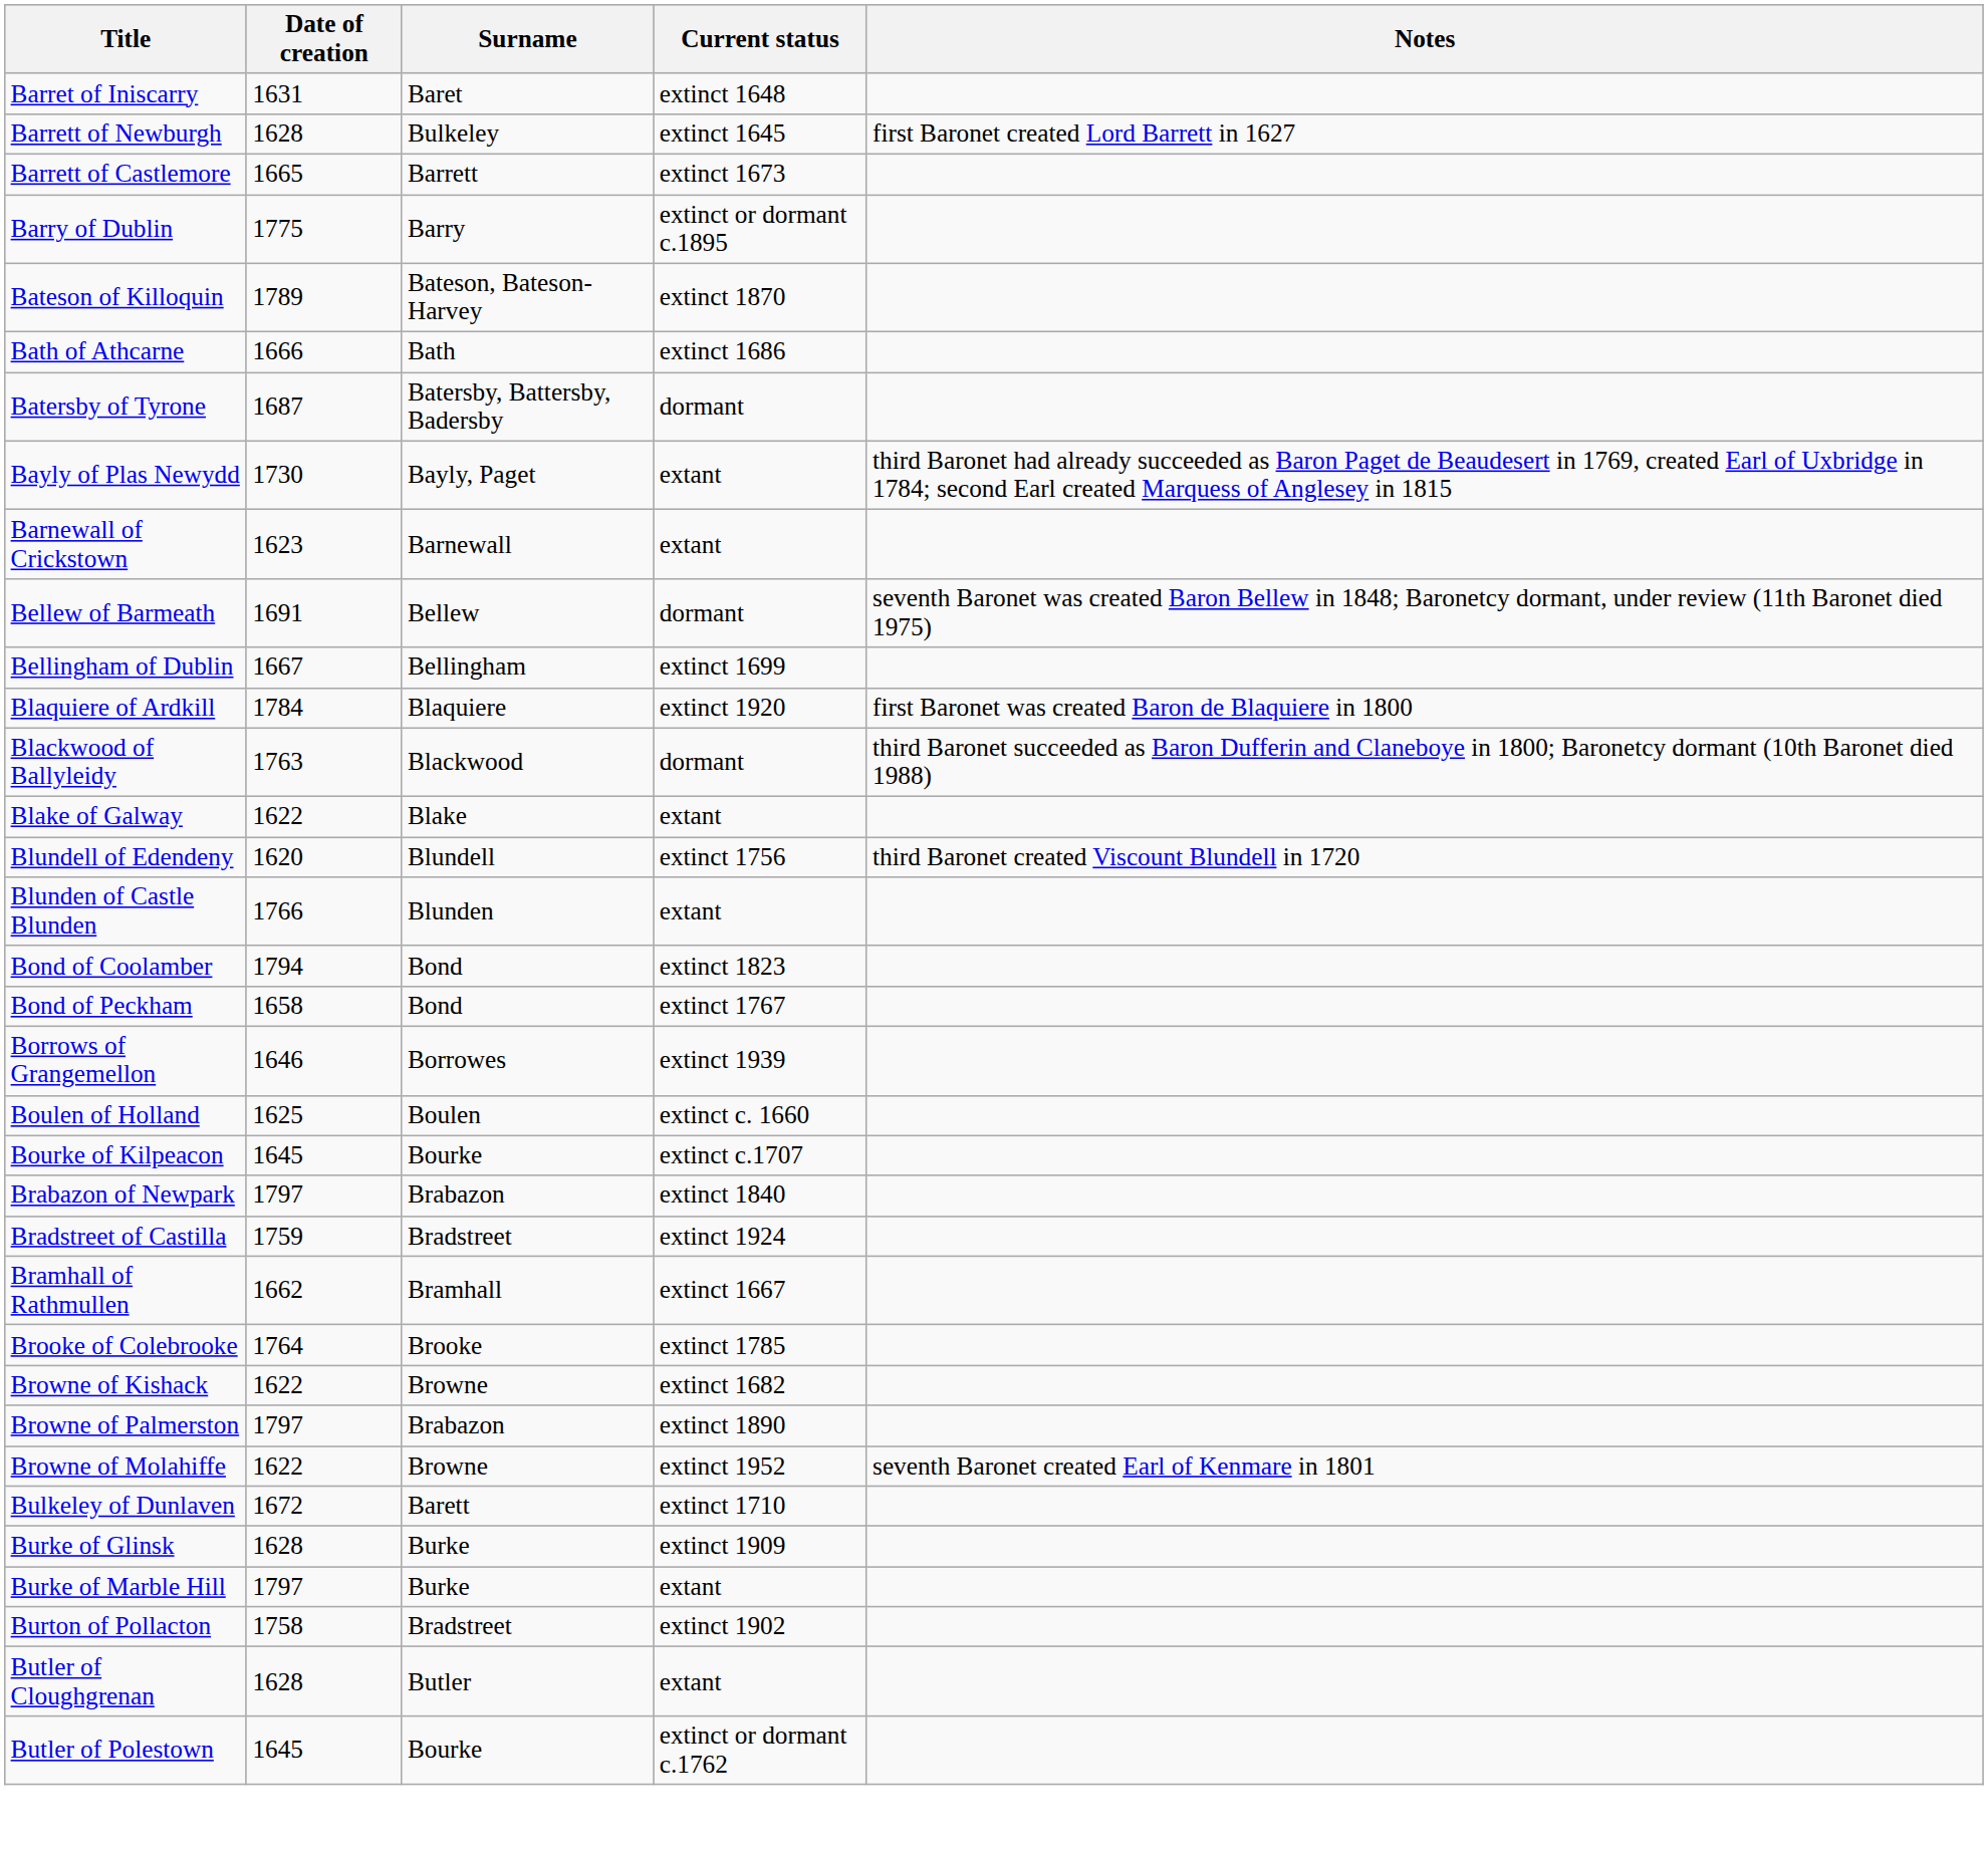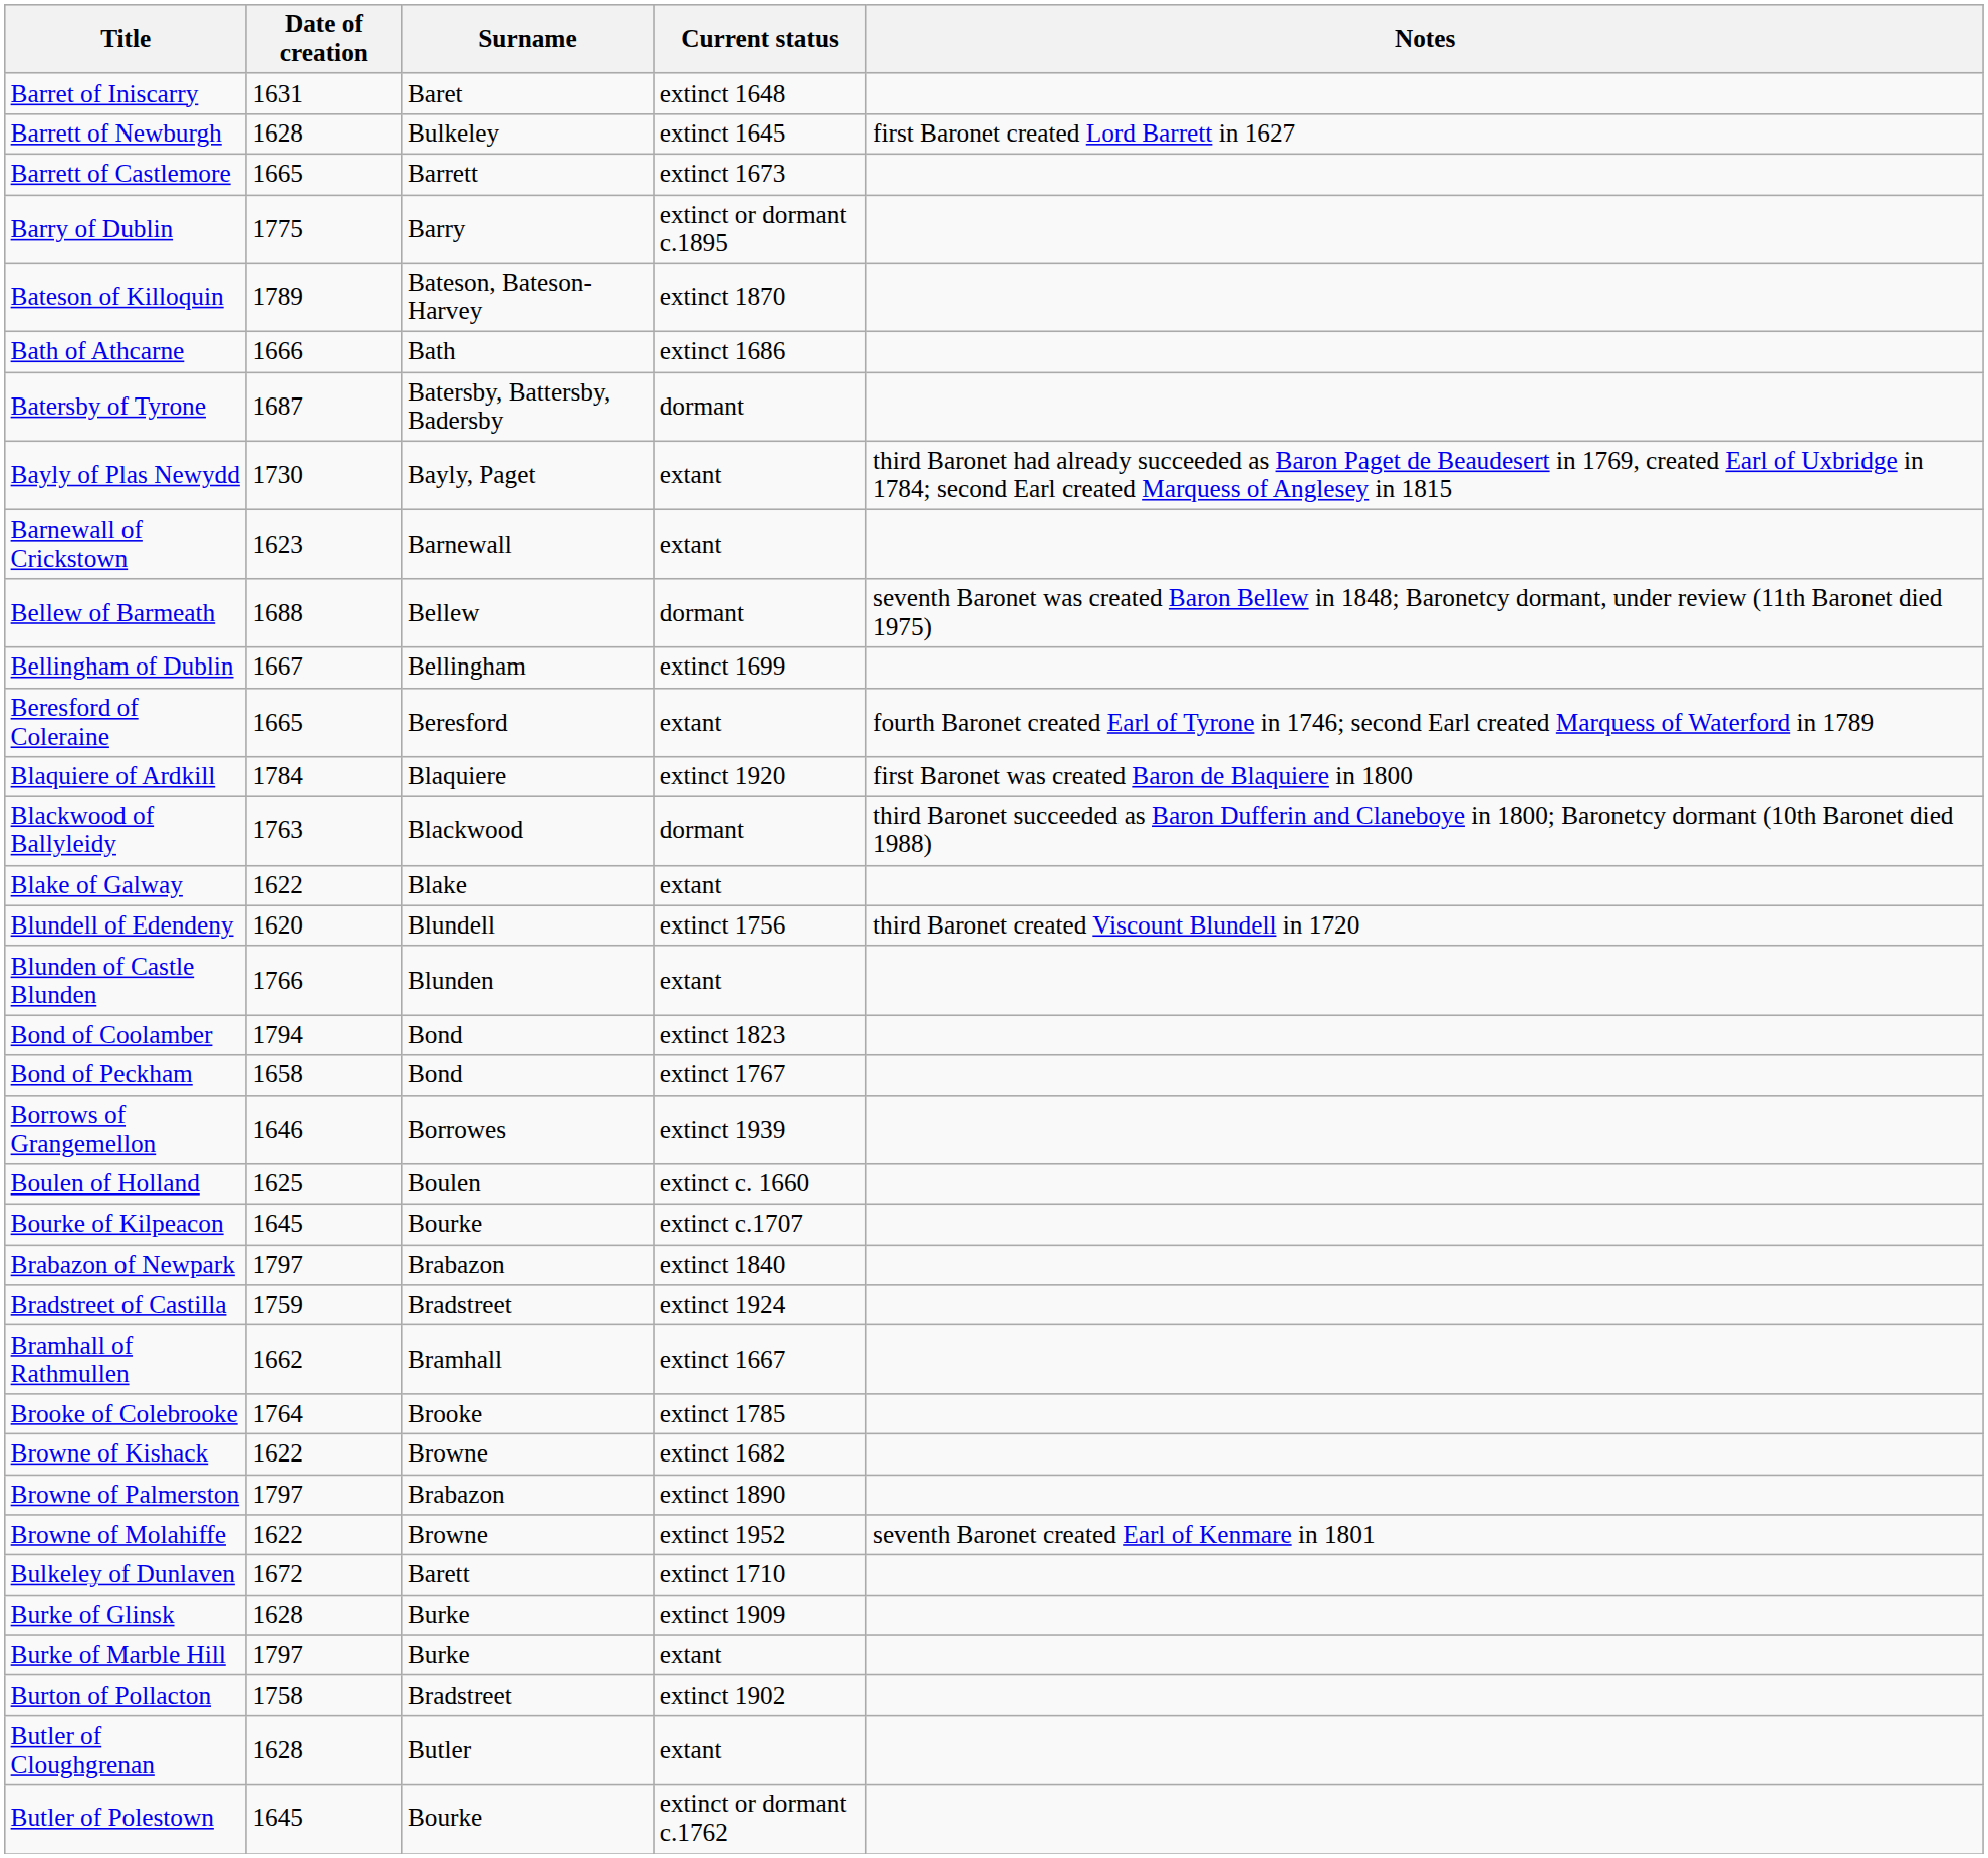Bellew of Barmeath | Date of creation: 1691 -> 1688
+ row: Beresford of Coleraine | 1665 | Beresford | extant | fourth Baronet created Earl of Tyrone in 1746; second Earl created Marquess of Waterford in 1789
